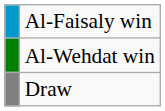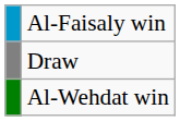rows swapped: Al-Wehdat win <-> Draw
